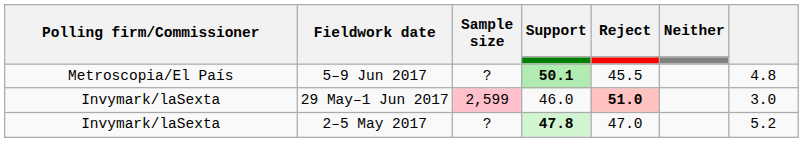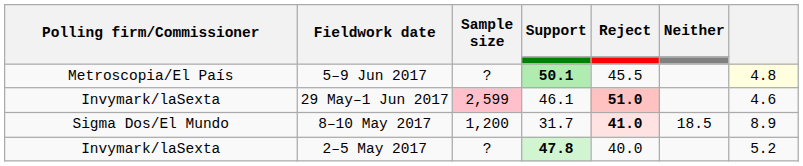5–9 Jun 2017 | column 7: no background -> lightyellow background
29 May–1 Jun 2017 | Support: 46.0 -> 46.1
29 May–1 Jun 2017 | column 7: 3.0 -> 4.6
+ row: Sigma Dos/El Mundo | 8–10 May 2017 | 1,200 | 31.7 | 41.0 | 18.5 | 8.9
2–5 May 2017 | Reject: 47.0 -> 40.0
